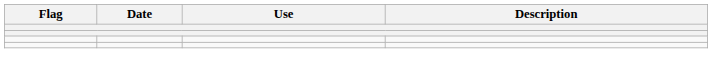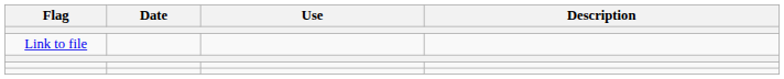+ row: Link to file
